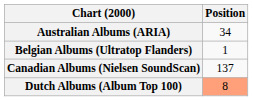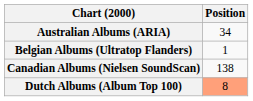Canadian Albums (Nielsen SoundScan) | Position: 137 -> 138
